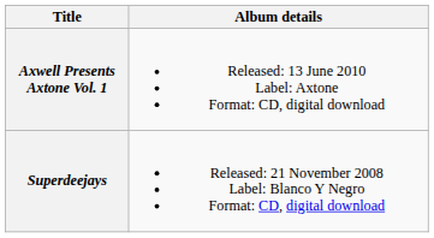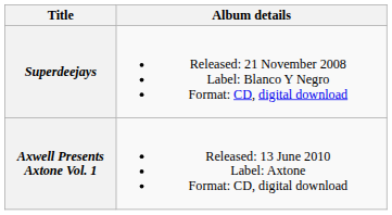rows swapped: Superdeejays <-> Axwell Presents Axtone Vol. 1
